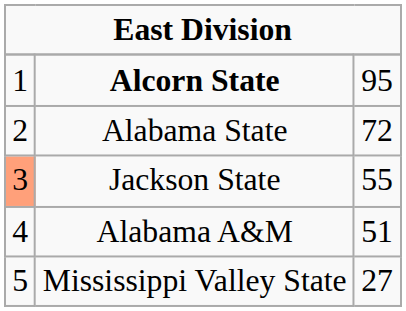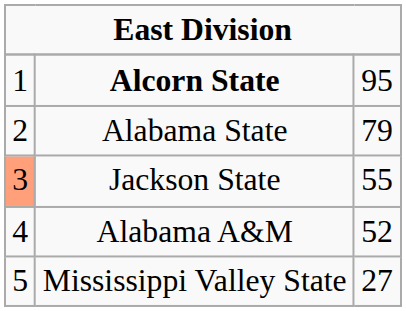Alabama State | column 3: 72 -> 79
Alabama A&M | column 3: 51 -> 52
